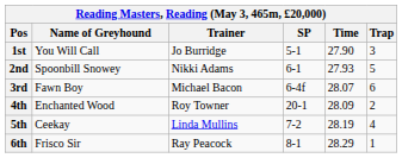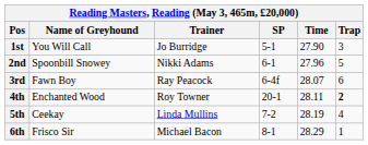2nd | Time: 27.93 -> 27.96
3rd | Trainer: Michael Bacon -> Ray Peacock
4th | Time: 28.09 -> 28.11
4th | Trap: normal -> bold
6th | Trainer: Ray Peacock -> Michael Bacon
